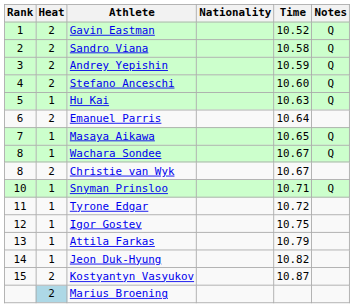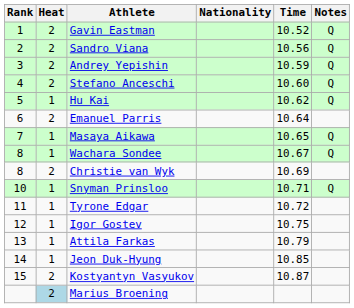Sandro Viana | Time: 10.58 -> 10.56
Hu Kai | Time: 10.63 -> 10.62
Christie van Wyk | Time: 10.67 -> 10.69
Jeon Duk-Hyung | Time: 10.82 -> 10.85
